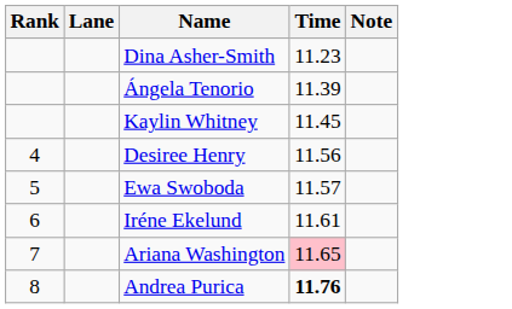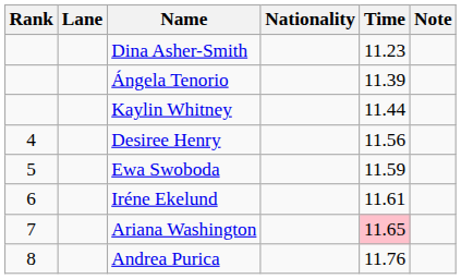+ column: Nationality
Kaylin Whitney | Time: 11.45 -> 11.44
Ewa Swoboda | Time: 11.57 -> 11.59
Andrea Purica | Time: bold -> normal
